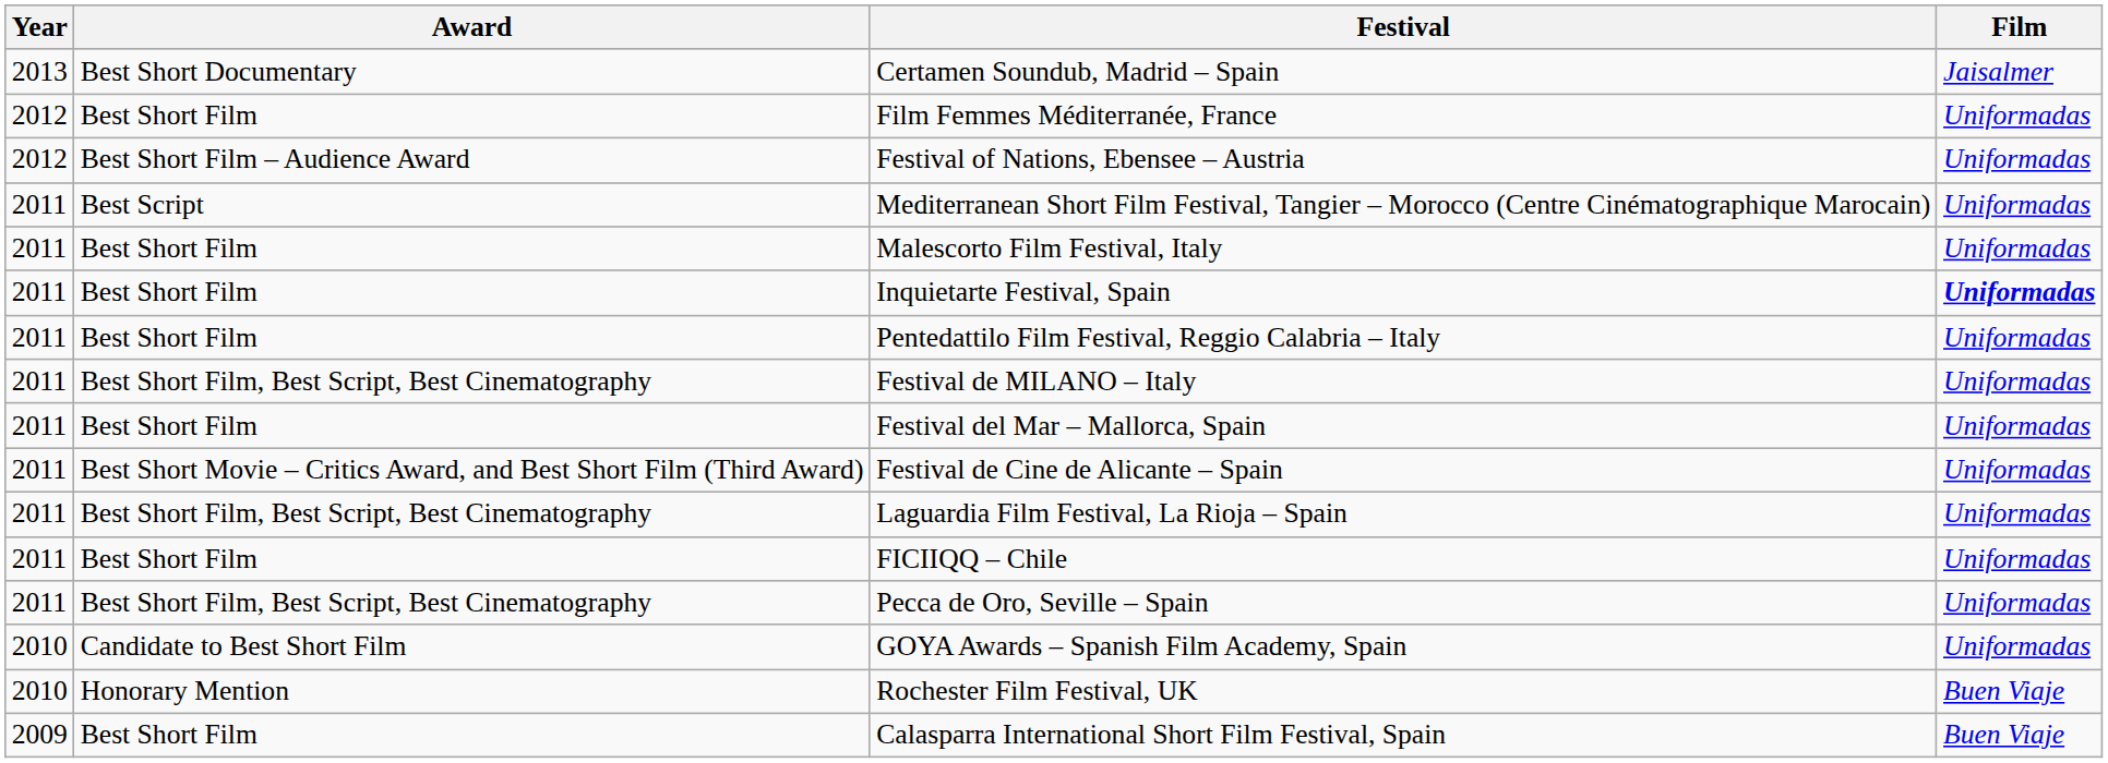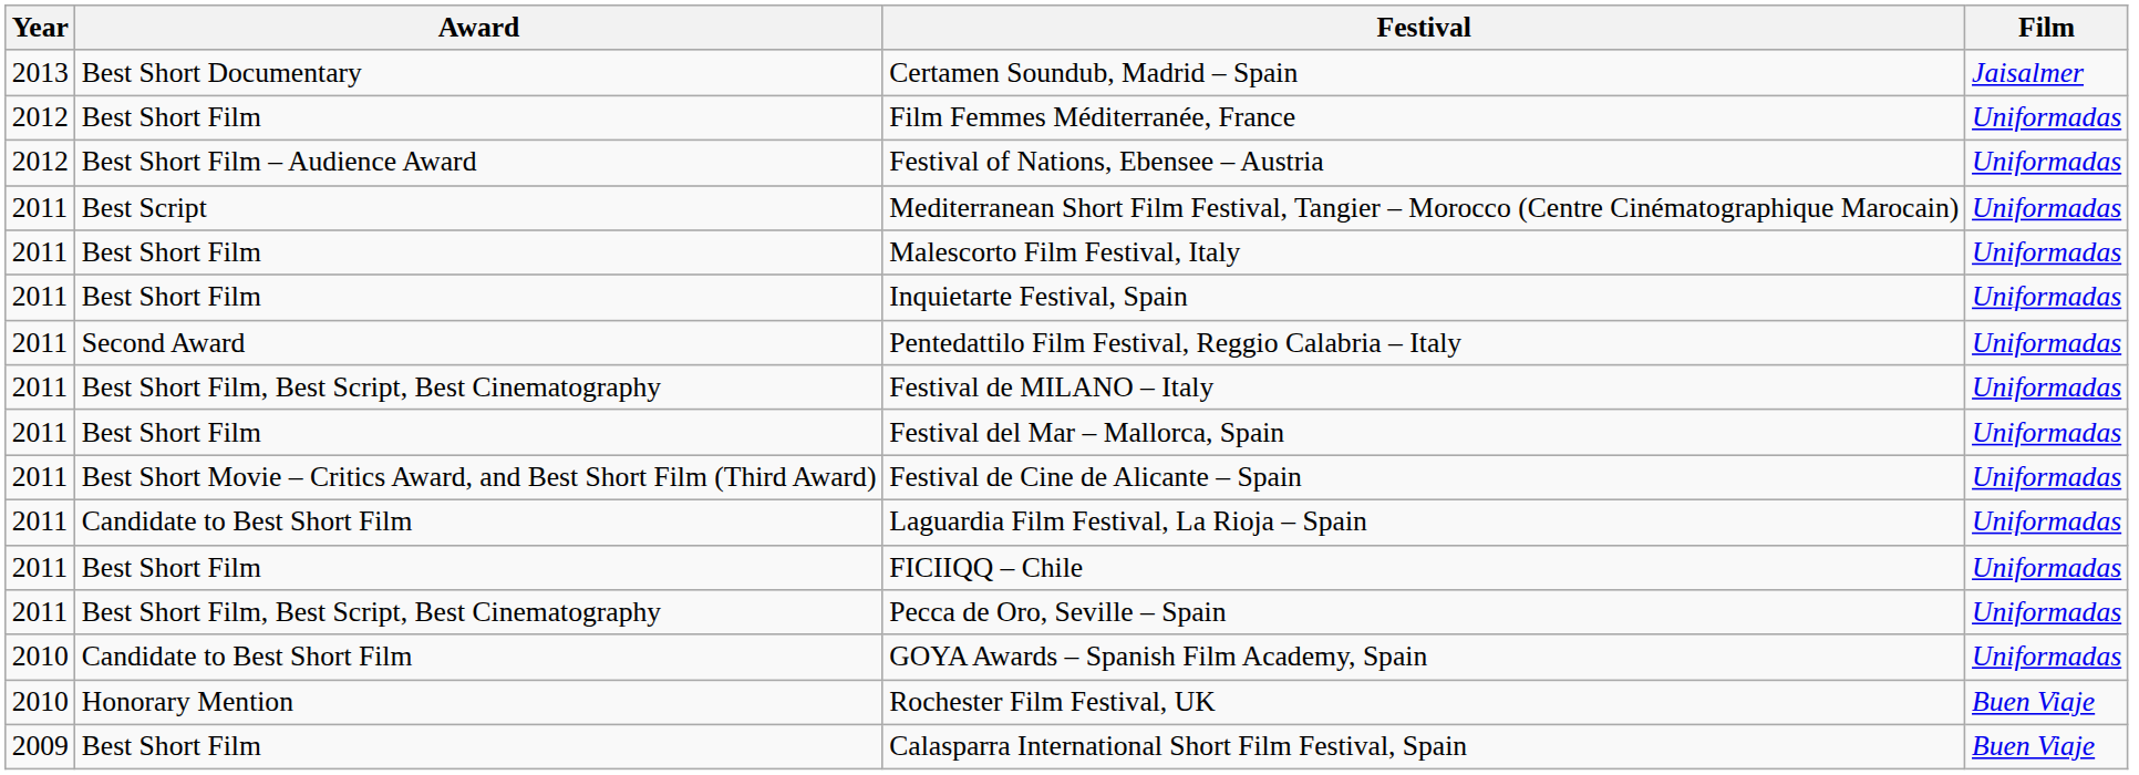Inquietarte Festival, Spain | Film: bold -> normal
Pentedattilo Film Festival, Reggio Calabria – Italy | Award: Best Short Film -> Second Award
Laguardia Film Festival, La Rioja – Spain | Award: Best Short Film, Best Script, Best Cinematography -> Candidate to Best Short Film
